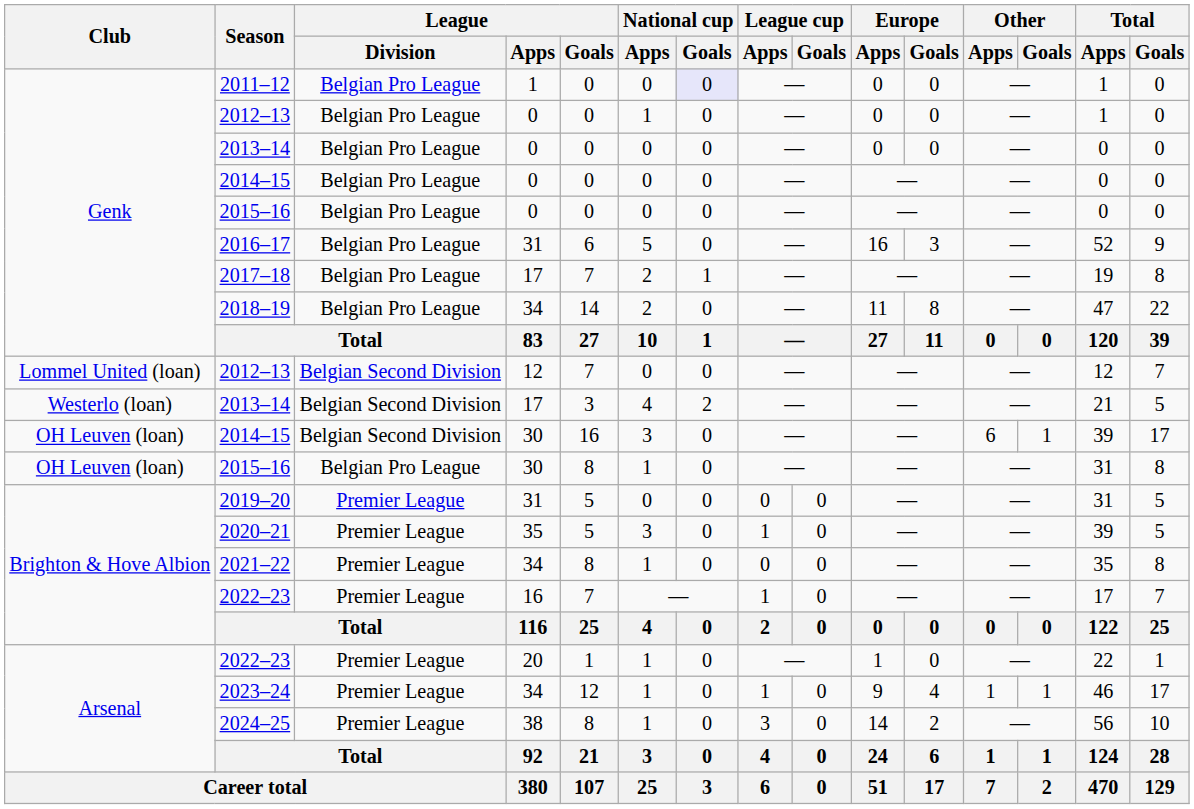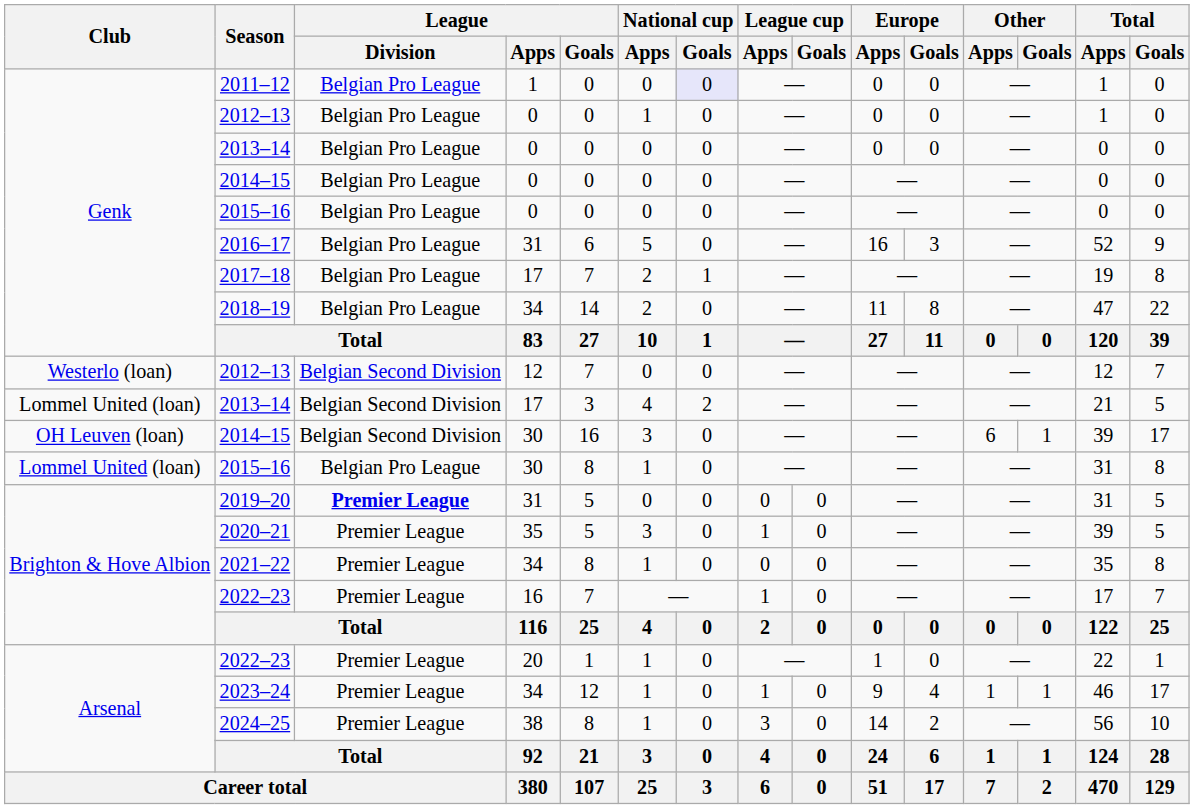2012–13 / 12 | Club: Lommel United (loan) -> Westerlo (loan)
2013–14 / 17 | Club: Westerlo (loan) -> Lommel United (loan)
2015–16 / 30 | Club: OH Leuven (loan) -> Lommel United (loan)
2019–20 | League / Division: normal -> bold
